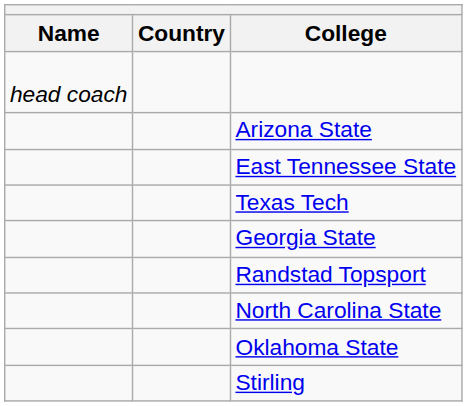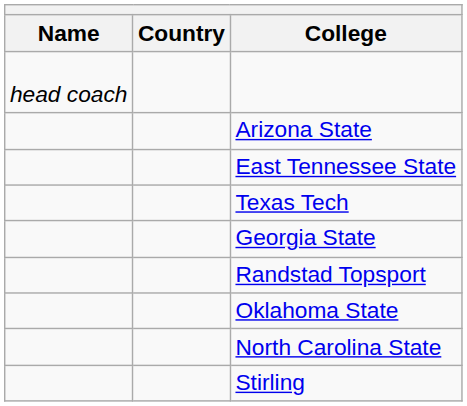rows swapped: North Carolina State <-> Oklahoma State
